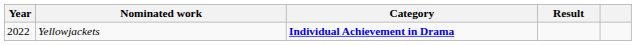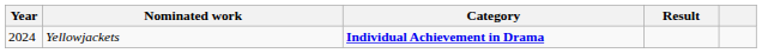Yellowjackets | Year: 2022 -> 2024
